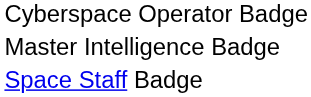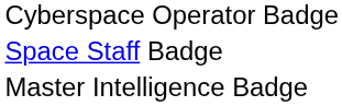rows swapped: Master Intelligence Badge <-> Space Staff Badge
